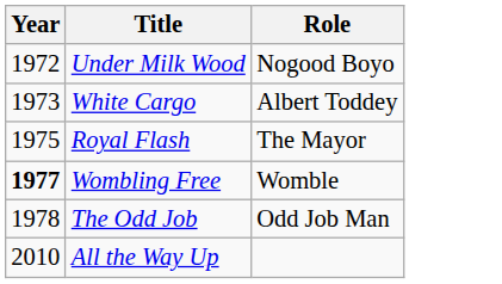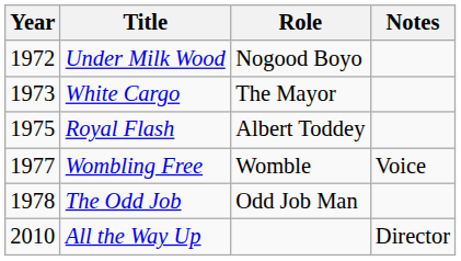+ column: Notes | Voice | Director
White Cargo | Role: Albert Toddey -> The Mayor
Royal Flash | Role: The Mayor -> Albert Toddey
Wombling Free | Year: bold -> normal
